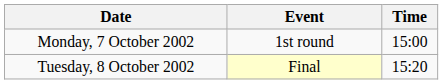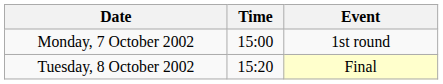columns swapped: Time <-> Event
